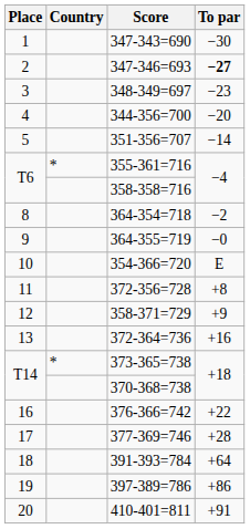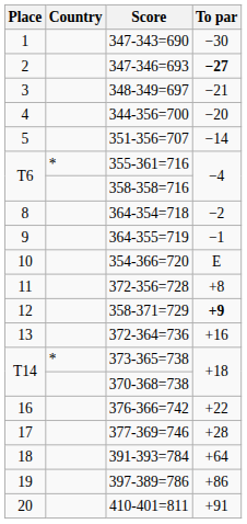348-349=697 | To par: −23 -> −21
364-355=719 | To par: −0 -> −1
358-371=729 | To par: normal -> bold
